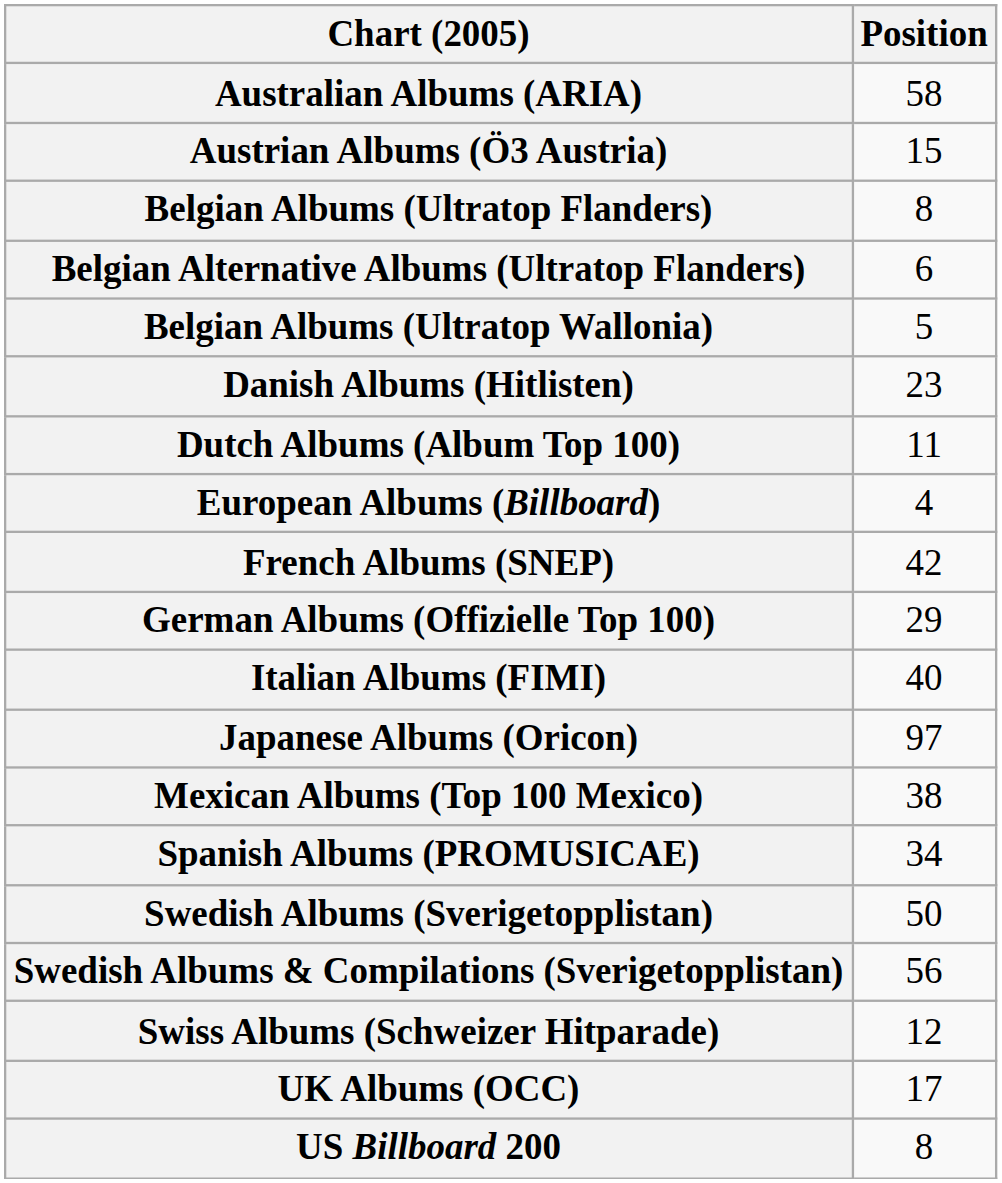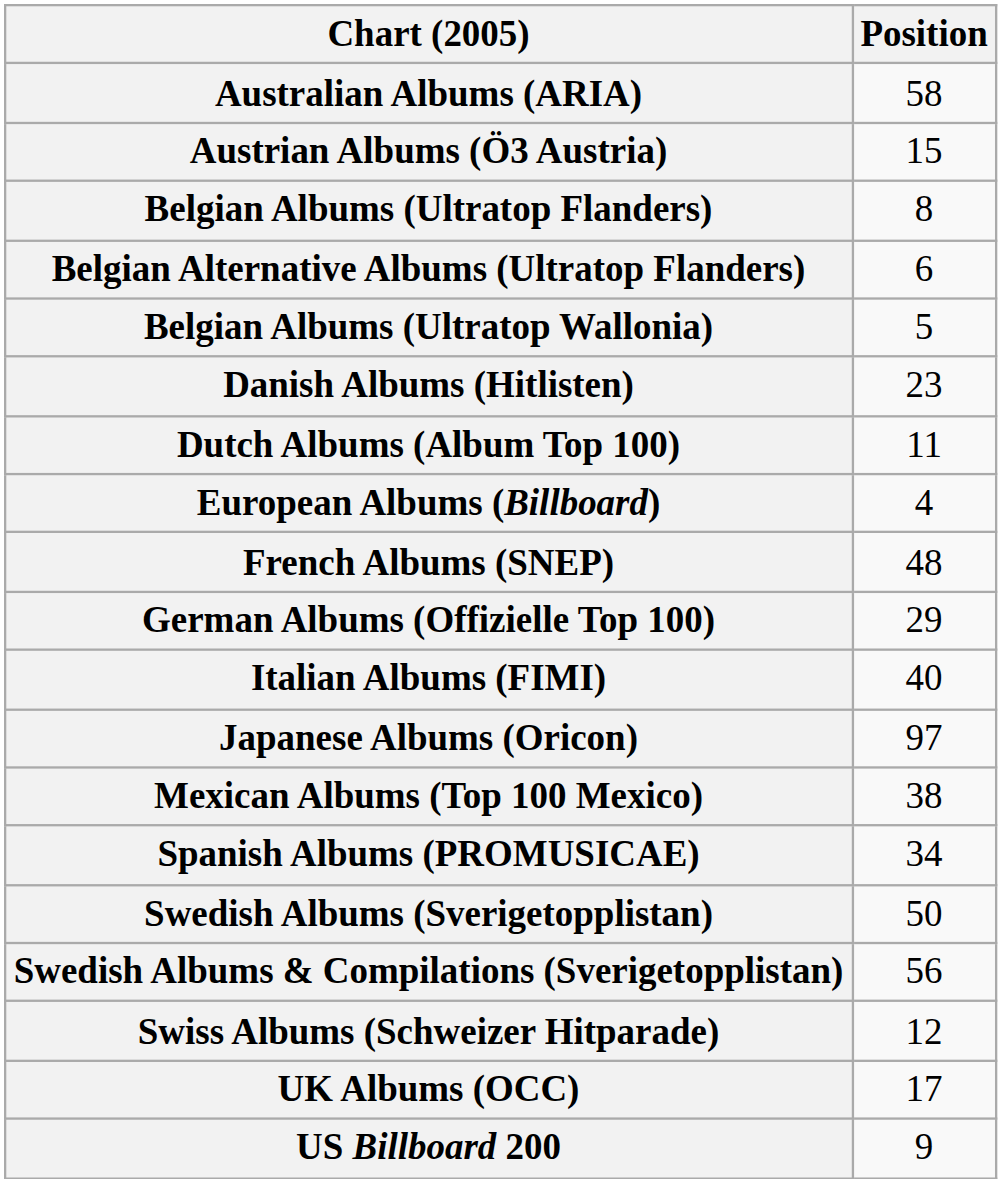French Albums (SNEP) | Position: 42 -> 48
US Billboard 200 | Position: 8 -> 9
